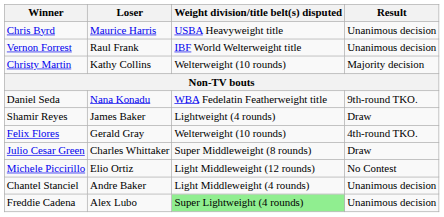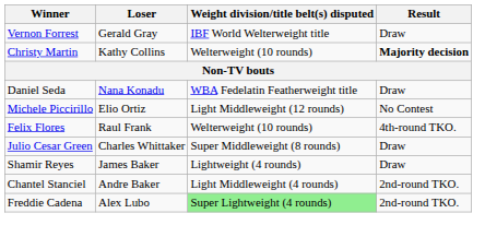- row: Chris Byrd | Maurice Harris | USBA Heavyweight title | Unanimous decision
Vernon Forrest | Loser: Raul Frank -> Gerald Gray
Vernon Forrest | Result: Unanimous decision -> Draw
Christy Martin | Result: normal -> bold
Daniel Seda | Result: 9th-round TKO. -> Draw
rows swapped: Michele Piccirillo <-> Shamir Reyes
Felix Flores | Loser: Gerald Gray -> Raul Frank
Chantel Stanciel | Result: Unanimous decision -> 2nd-round TKO.
Freddie Cadena | Result: Unanimous decision -> 2nd-round TKO.
